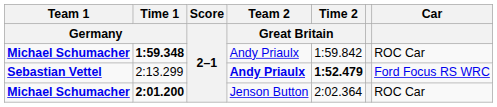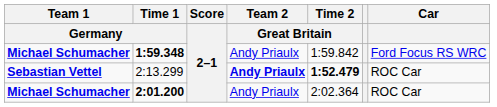1:59.348 | Car: ROC Car -> Ford Focus RS WRC
2:13.299 | Car: Ford Focus RS WRC -> ROC Car
2:01.200 | Team 2 / Great Britain: Jenson Button -> Andy Priaulx
